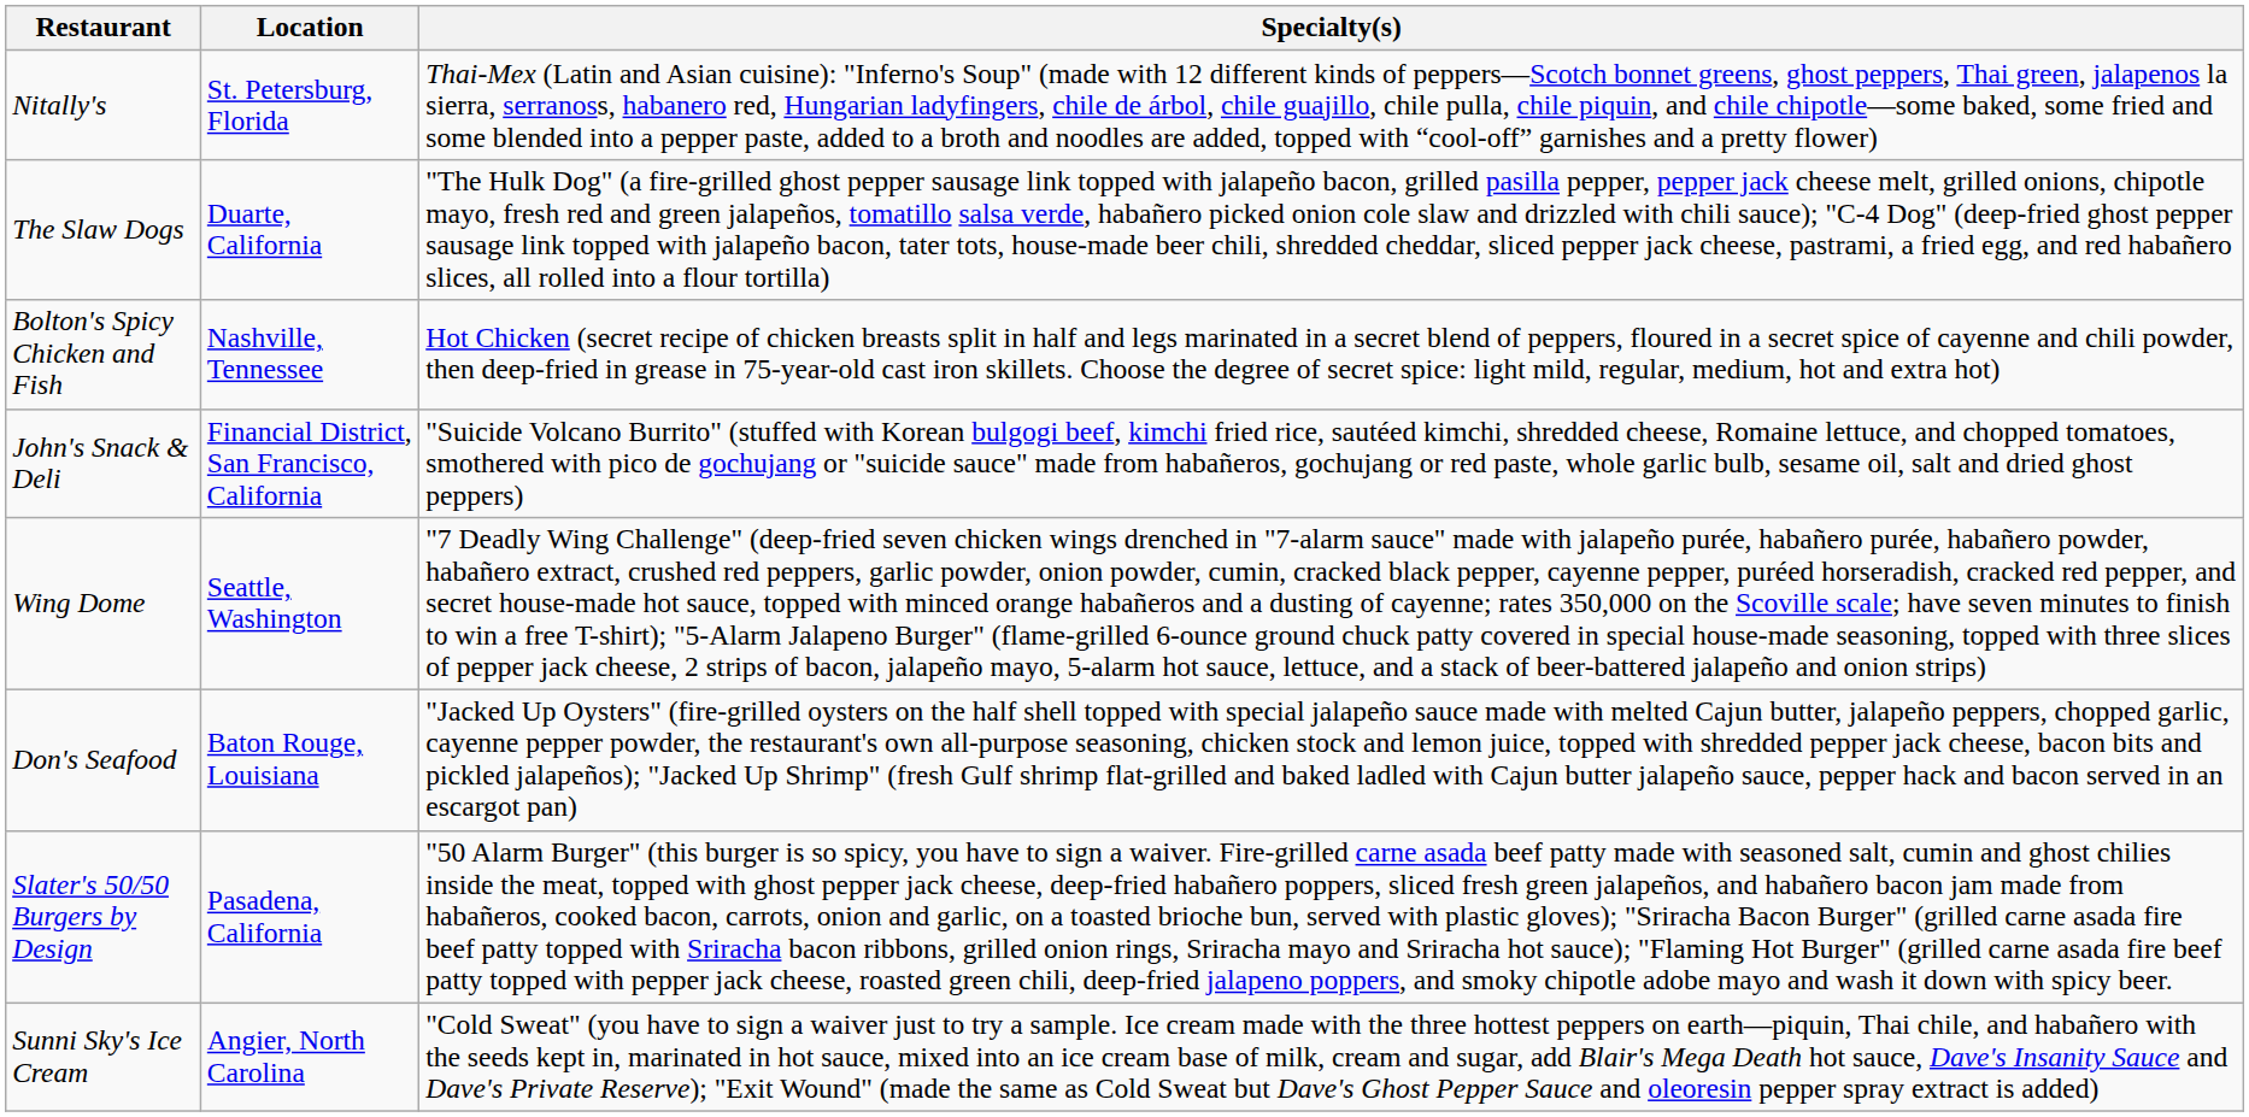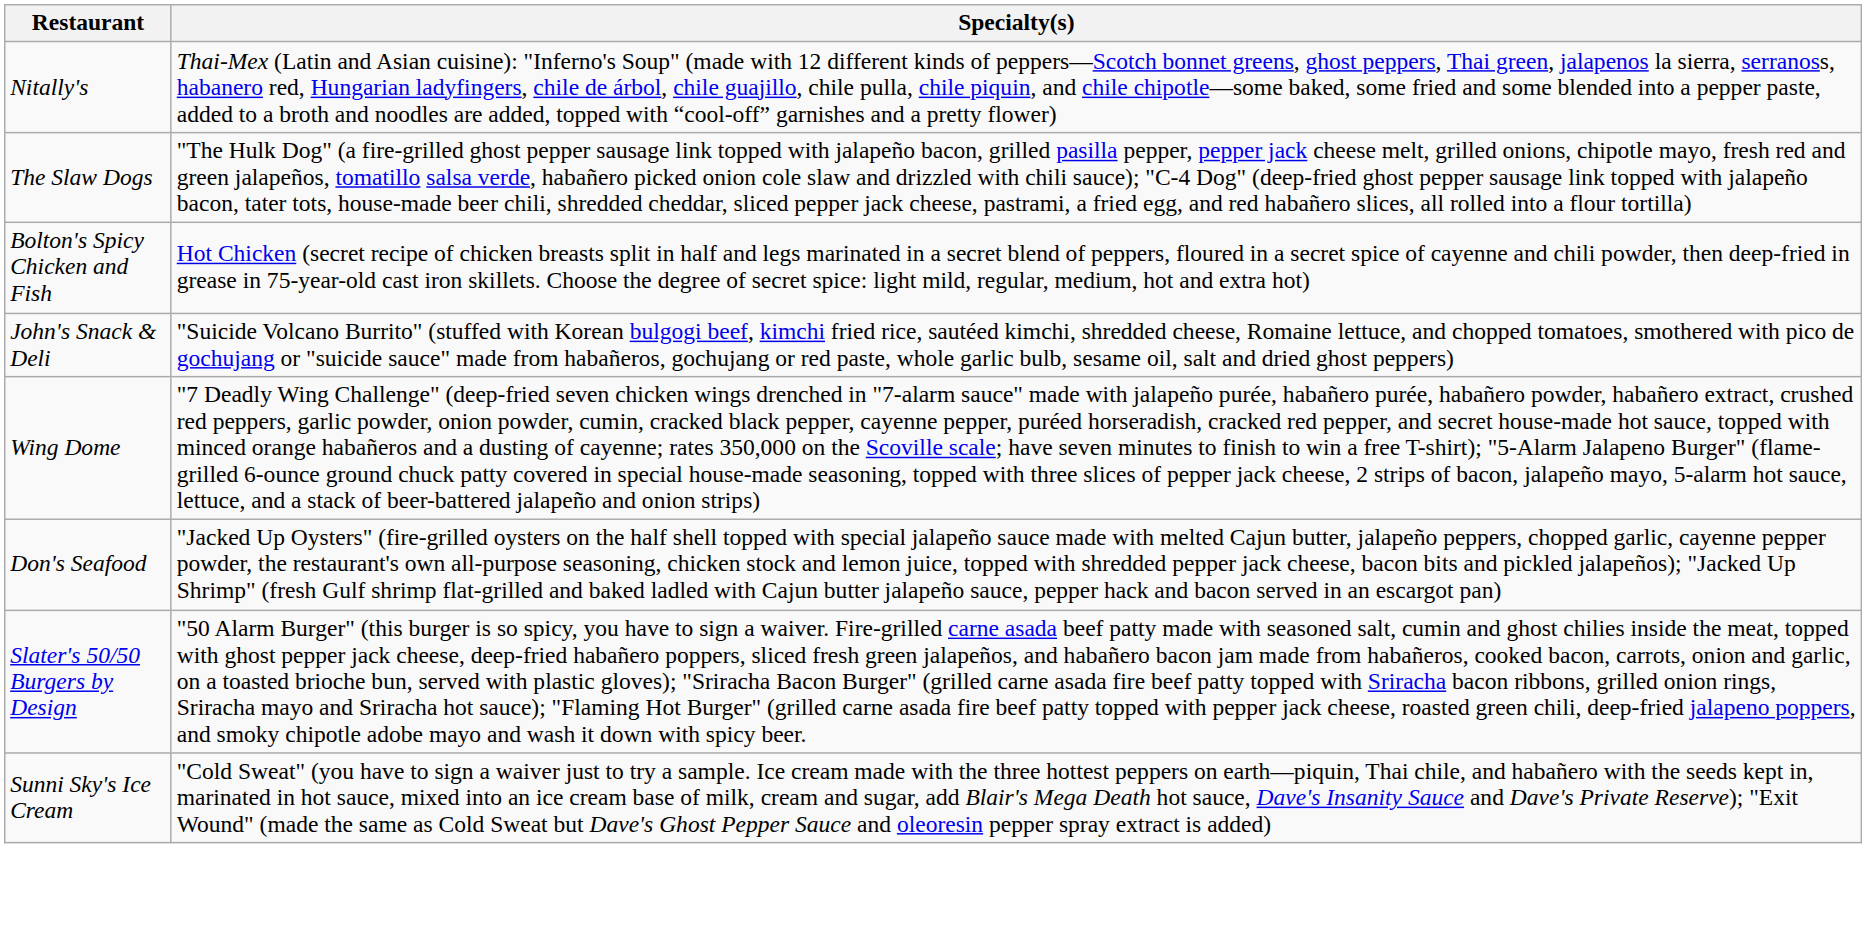- column: Location | St. Petersburg, Florida | Duarte, California | Nashville, Tennessee | Financial District, San Francisco, California | Seattle, Washington | Baton Rouge, Louisiana | Pasadena, California | Angier, North Carolina
